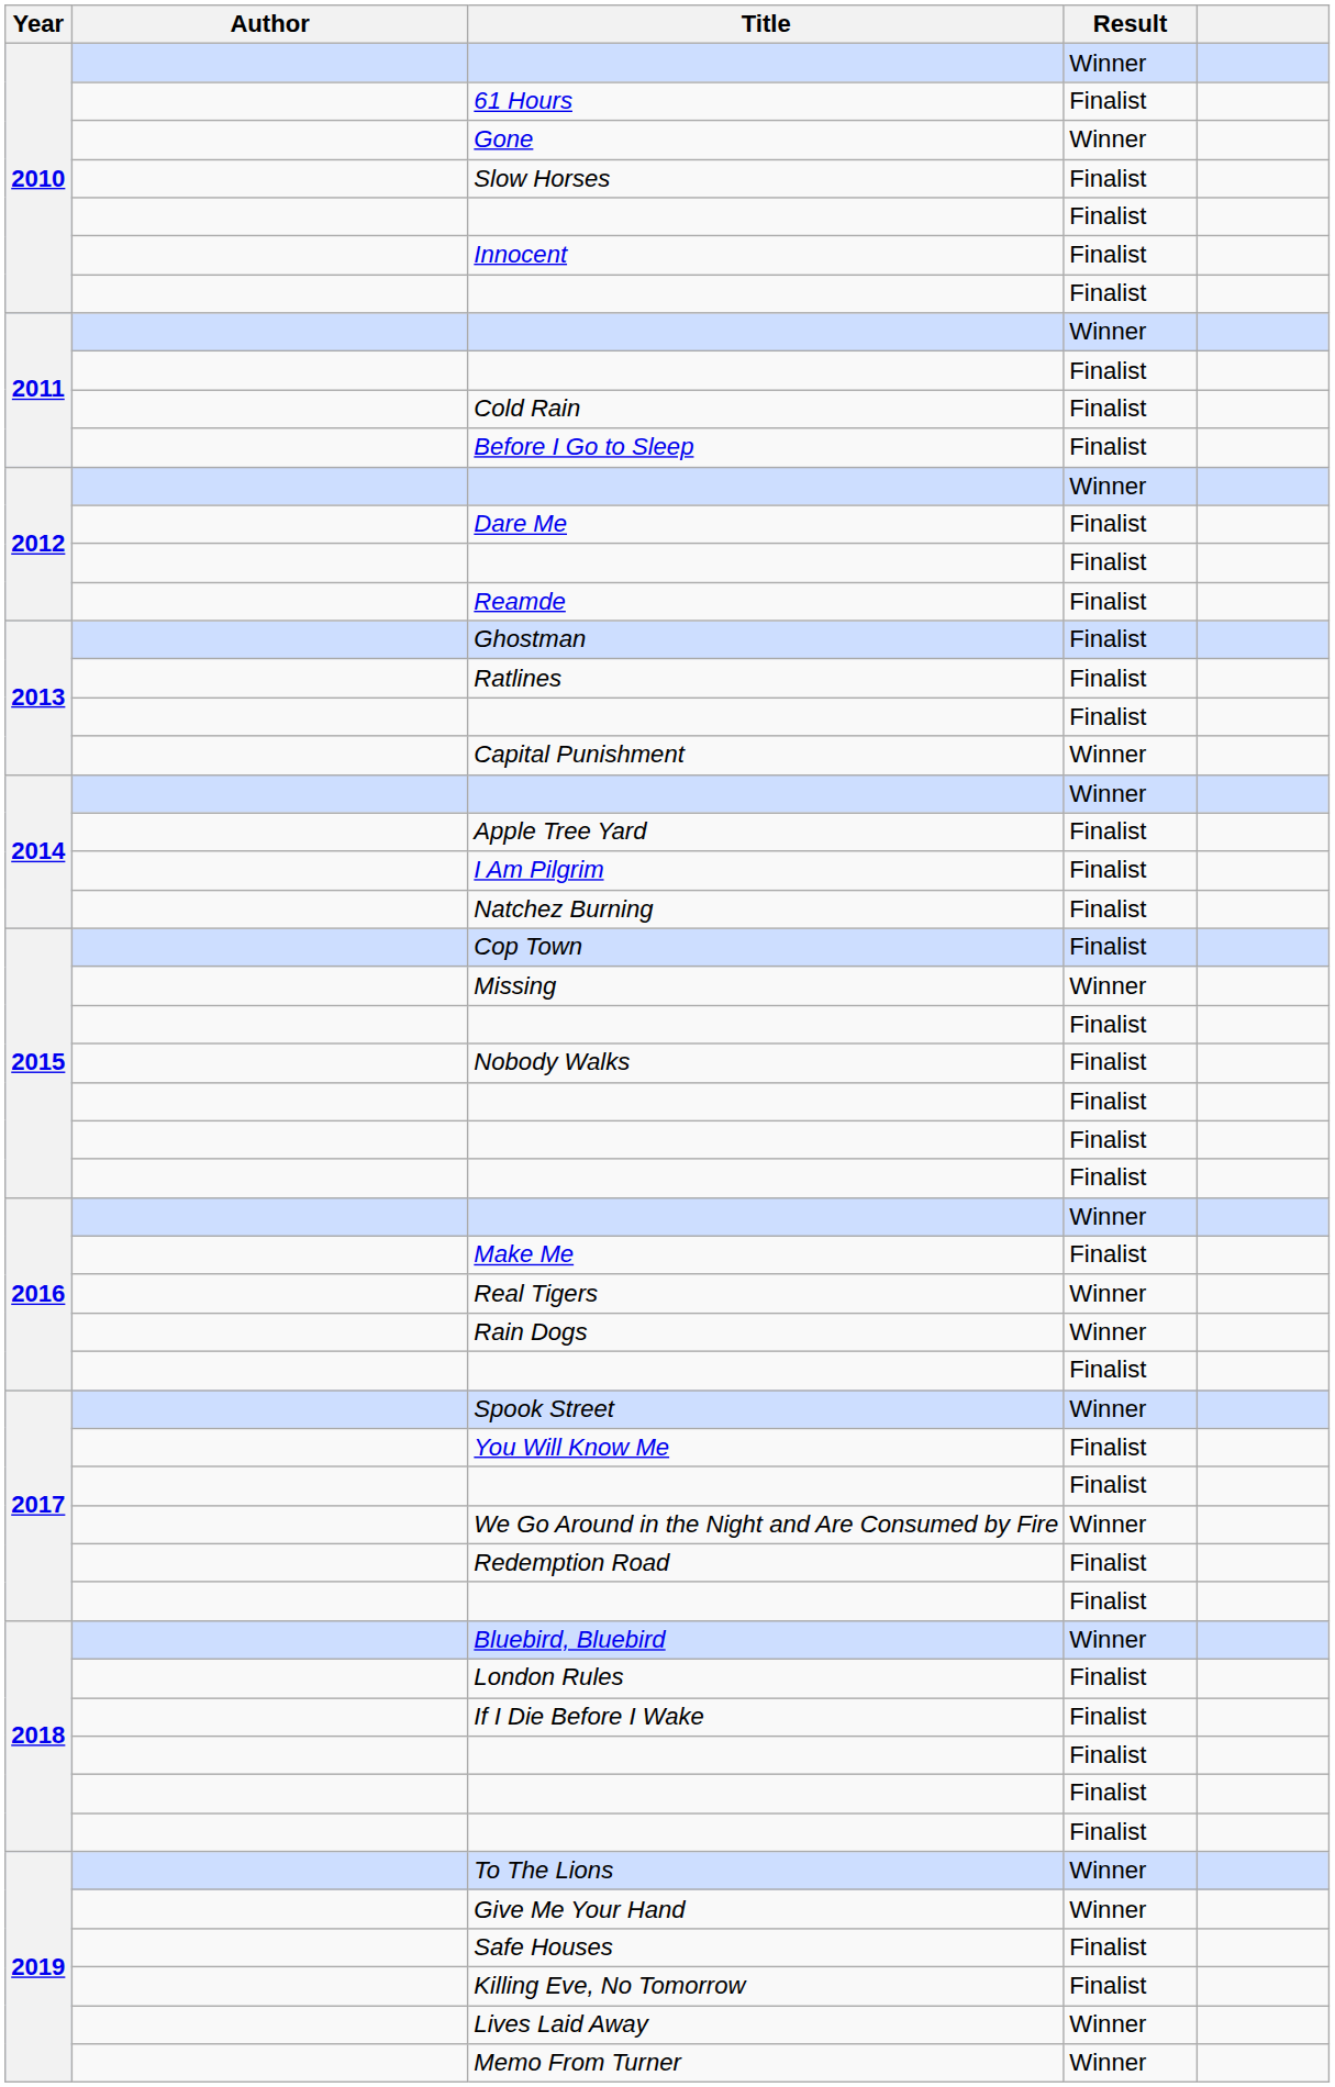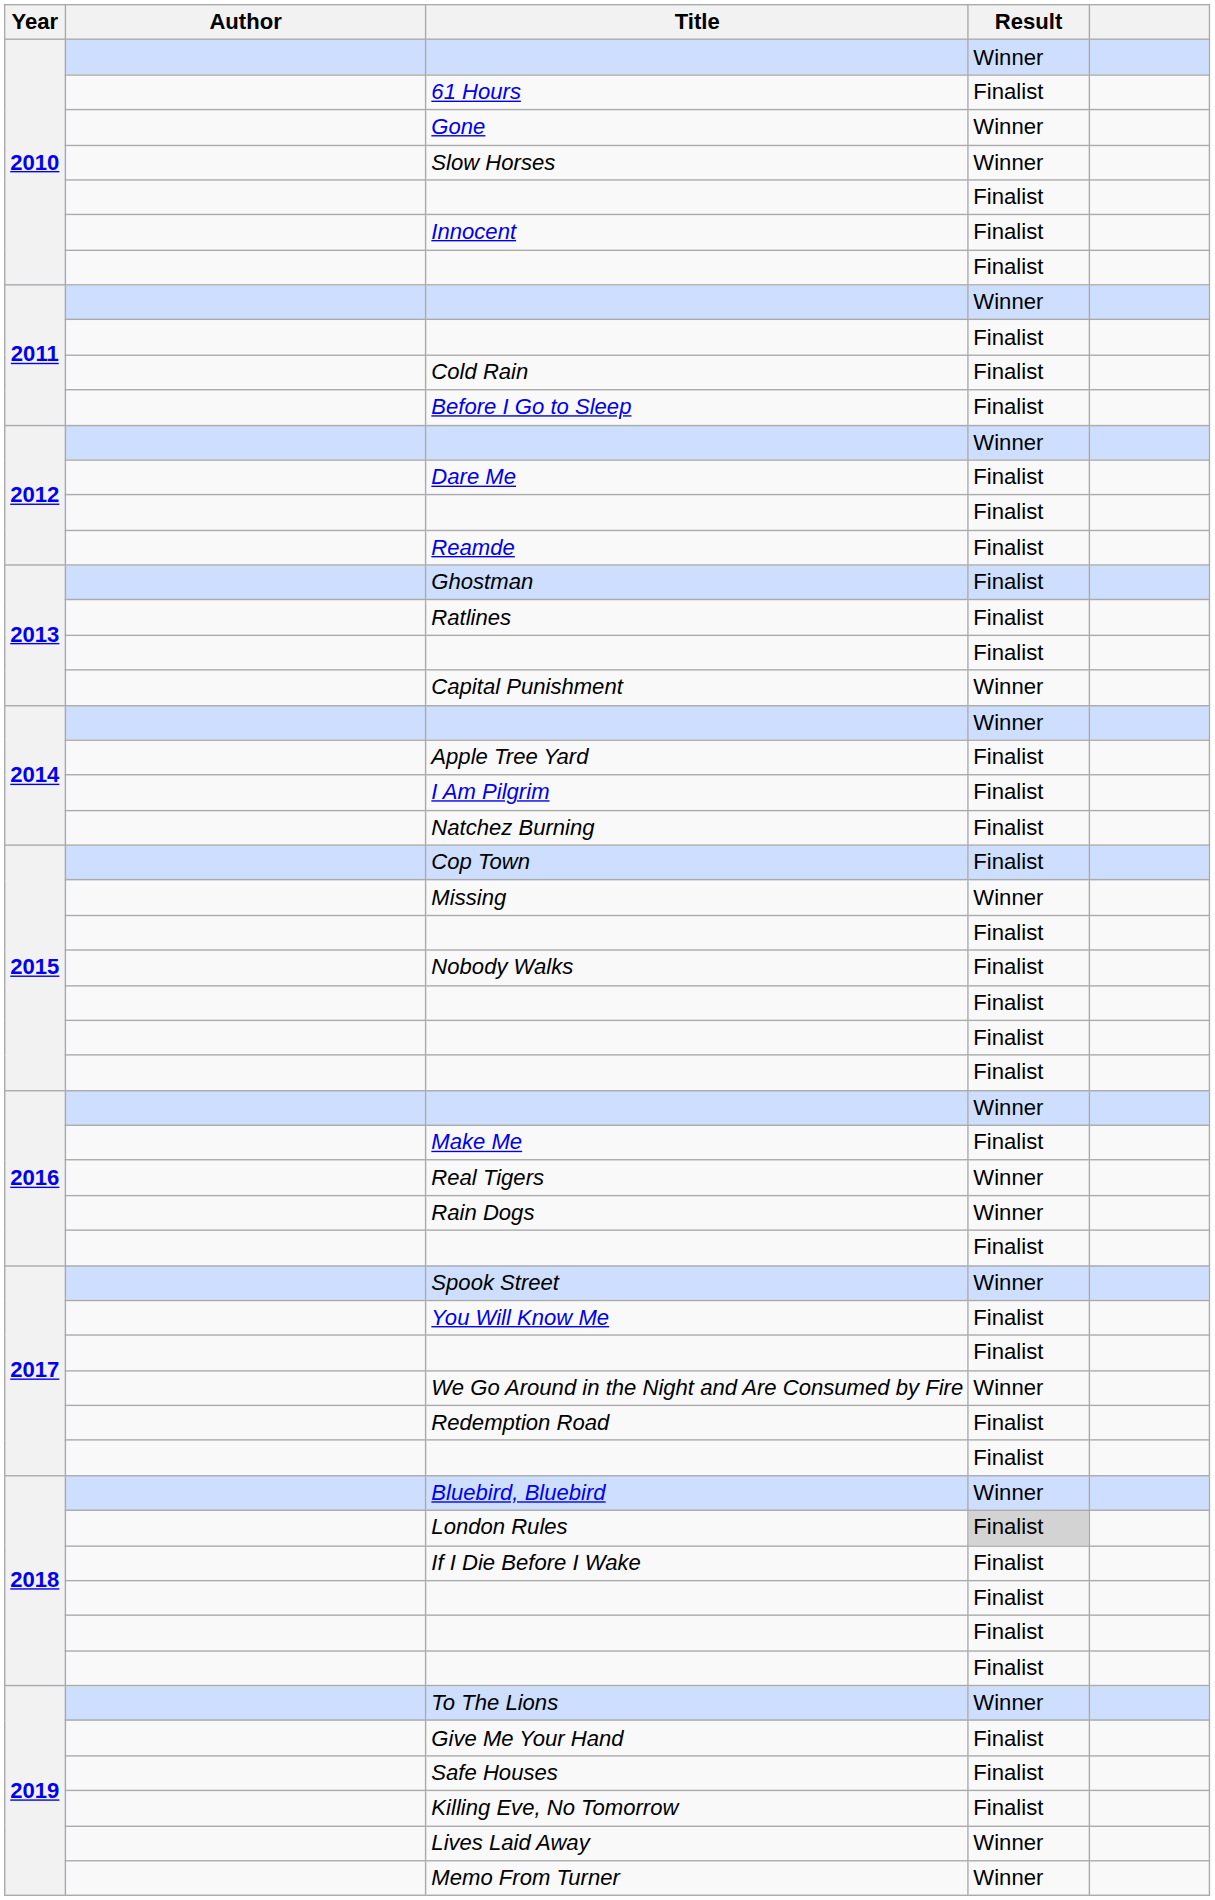Slow Horses | Result: Finalist -> Winner
London Rules | Result: no background -> lightgrey background
Give Me Your Hand | Result: Winner -> Finalist
